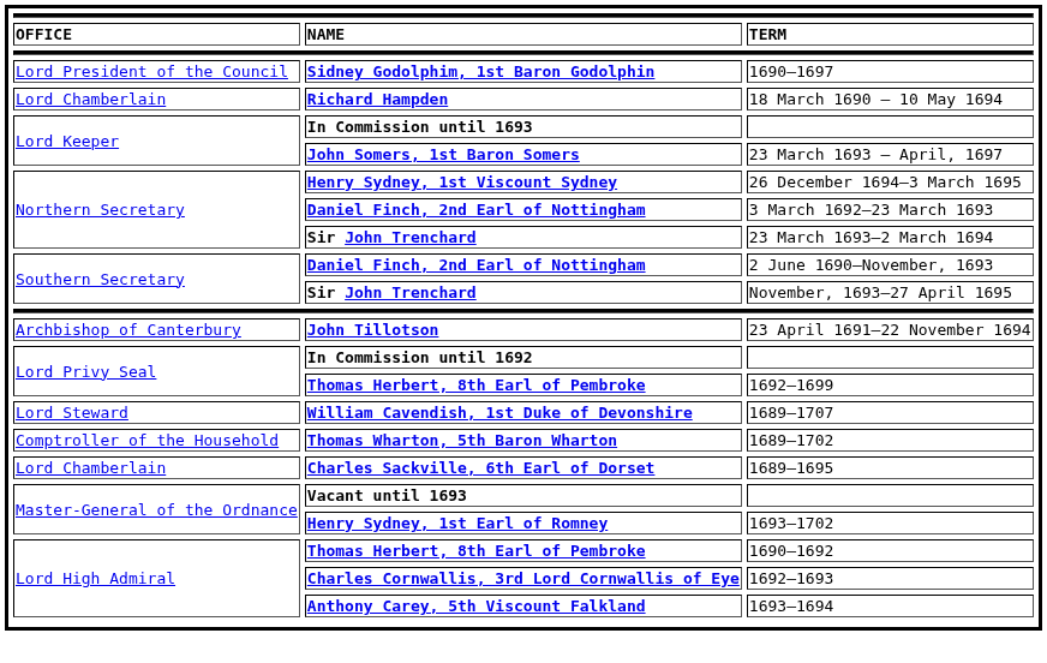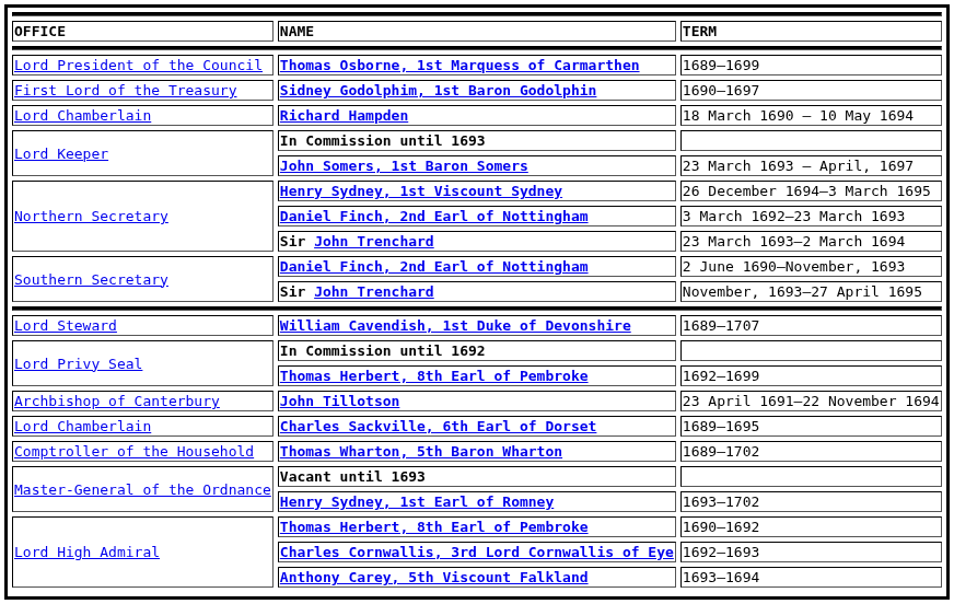+ row: Lord President of the Council | Thomas Osborne, 1st Marquess of Carmarthen | 1689–1699
1690–1697 | OFFICE: Lord President of the Council -> First Lord of the Treasury
rows swapped: 23 April 1691–22 November 1694 <-> 1689–1707
rows swapped: 1689–1695 <-> 1689–1702
